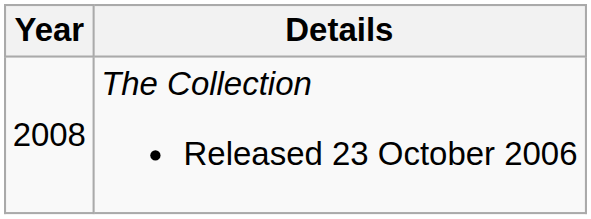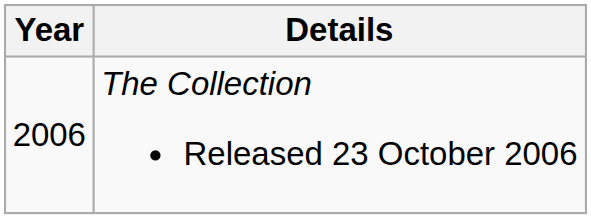The Collection Released 23 October 2006 | Year: 2008 -> 2006
